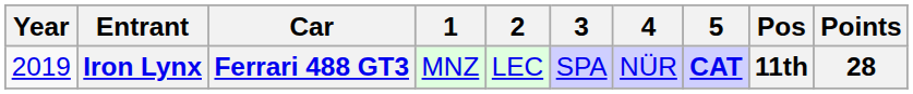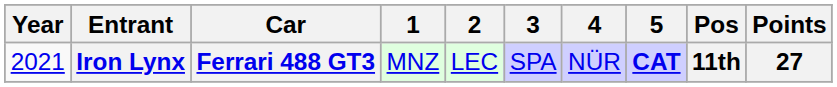Iron Lynx | Year: 2019 -> 2021
Iron Lynx | Points: 28 -> 27
